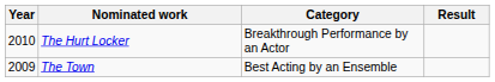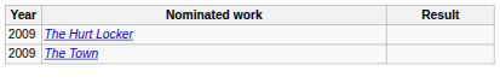- column: Category | Breakthrough Performance by an Actor | Best Acting by an Ensemble
The Hurt Locker | Year: 2010 -> 2009
